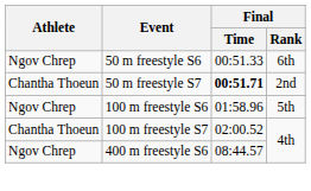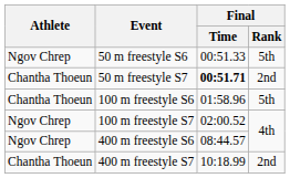50 m freestyle S6 | Final / Rank: 6th -> 5th
100 m freestyle S6 | Athlete: Ngov Chrep -> Chantha Thoeun
100 m freestyle S7 | Athlete: Chantha Thoeun -> Ngov Chrep
+ row: Chantha Thoeun | 400 m freestyle S7 | 10:18.99 | 2nd
